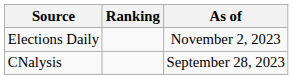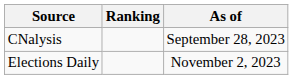rows swapped: CNalysis <-> Elections Daily
